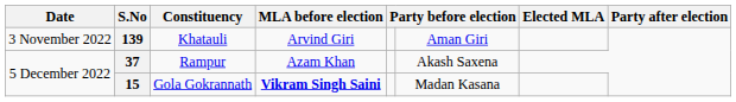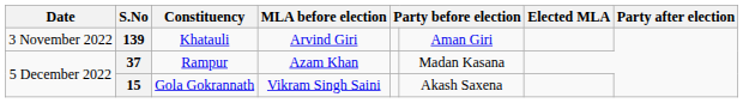37 | column 6: Akash Saxena -> Madan Kasana
15 | MLA before election: bold -> normal
15 | column 6: Madan Kasana -> Akash Saxena
